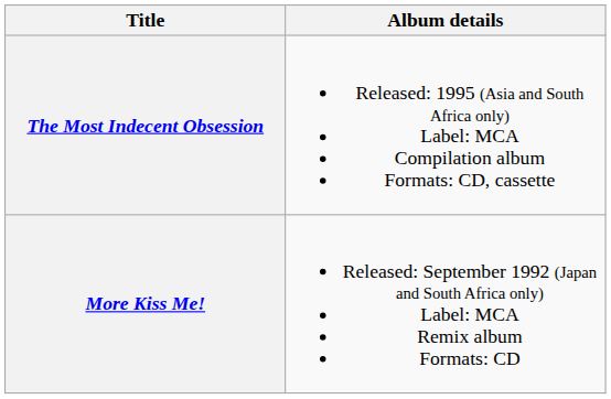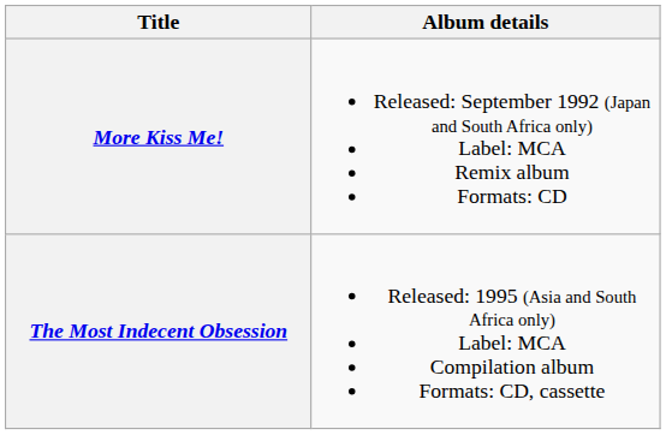rows swapped: More Kiss Me! <-> The Most Indecent Obsession
